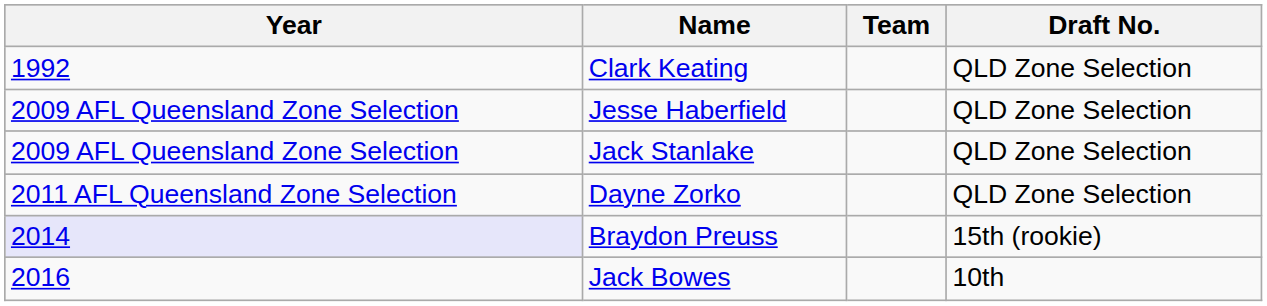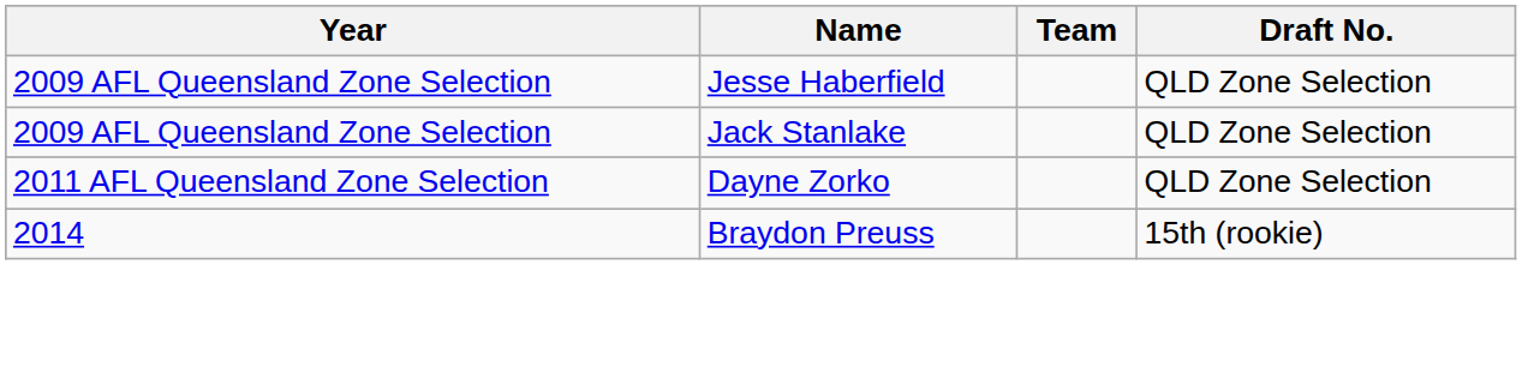- row: 1992 | Clark Keating | QLD Zone Selection
Braydon Preuss | Year: lavender background -> no background
- row: 2016 | Jack Bowes | 10th
